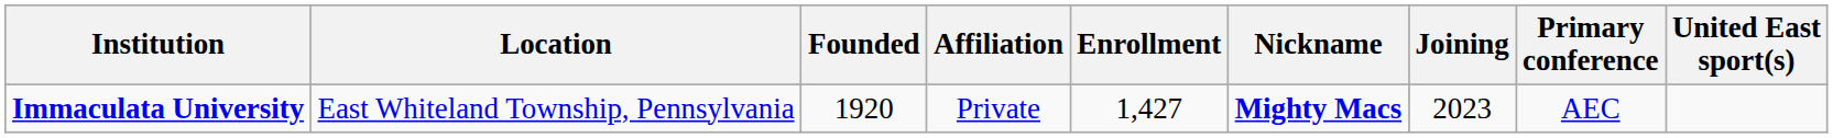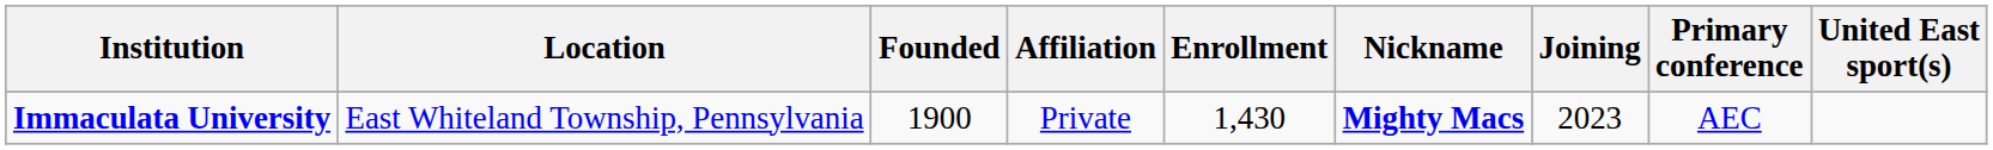Immaculata University | Founded: 1920 -> 1900
Immaculata University | Enrollment: 1,427 -> 1,430
